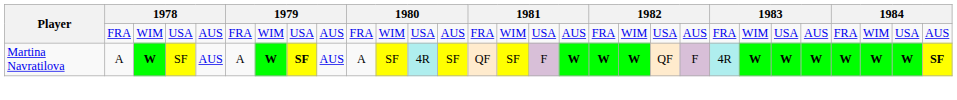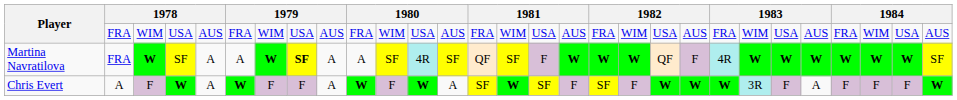Martina Navratilova | column 2: A -> FRA
Martina Navratilova | column 5: AUS -> A
Martina Navratilova | column 9: AUS -> A
Martina Navratilova | column 29: bold -> normal
+ row: Chris Evert | A | F | W | A | W | F | F | A | W | F | W | A | SF | W | SF | F | SF | F | W | W | W | 3R | F | A | F | F | F | W
